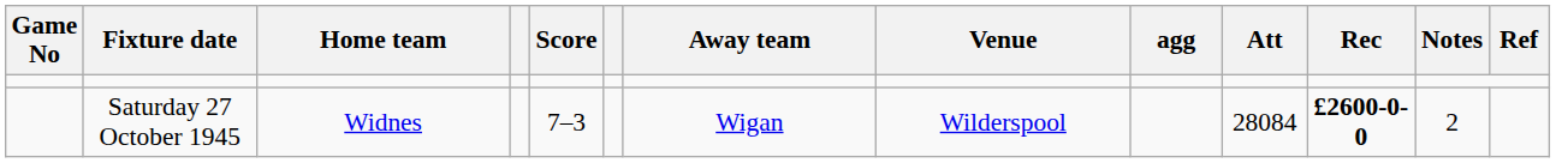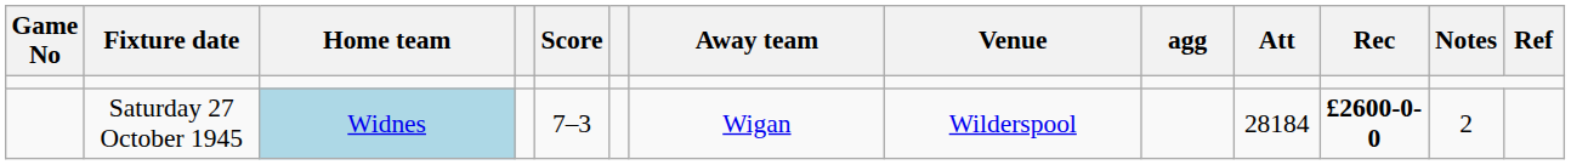Saturday 27 October 1945 | Home team: no background -> lightblue background
Saturday 27 October 1945 | Att: 28084 -> 28184
